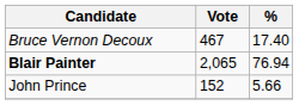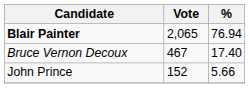rows swapped: Blair Painter <-> Bruce Vernon Decoux
